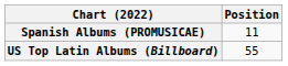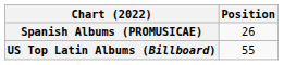Spanish Albums (PROMUSICAE) | Position: 11 -> 26
